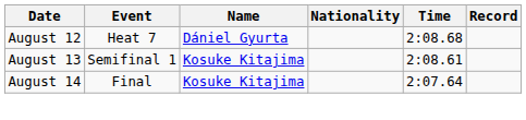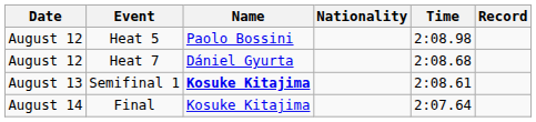+ row: August 12 | Heat 5 | Paolo Bossini | 2:08.98
Semifinal 1 | Name: normal -> bold
